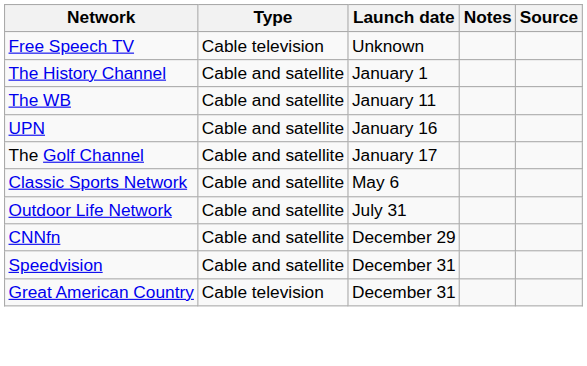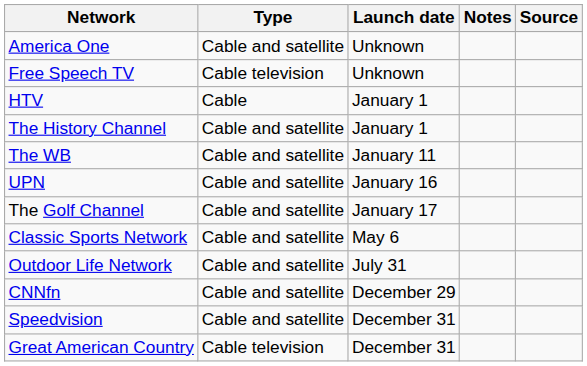+ row: America One | Cable and satellite | Unknown
+ row: HTV | Cable | January 1
